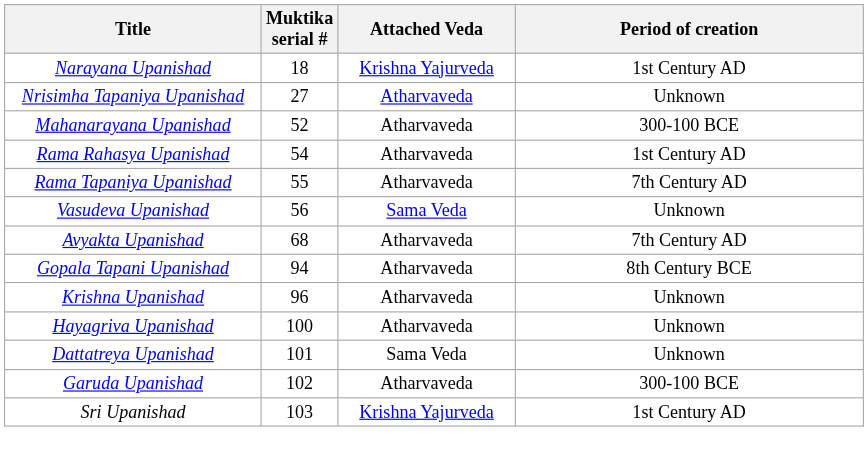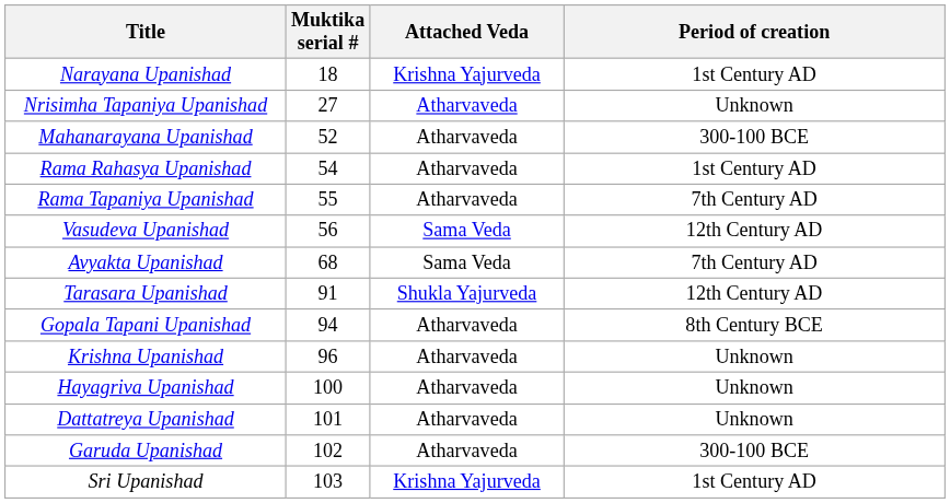Vasudeva Upanishad | Period of creation: Unknown -> 12th Century AD
Avyakta Upanishad | Attached Veda: Atharvaveda -> Sama Veda
+ row: Tarasara Upanishad | 91 | Shukla Yajurveda | 12th Century AD
Dattatreya Upanishad | Attached Veda: Sama Veda -> Atharvaveda
